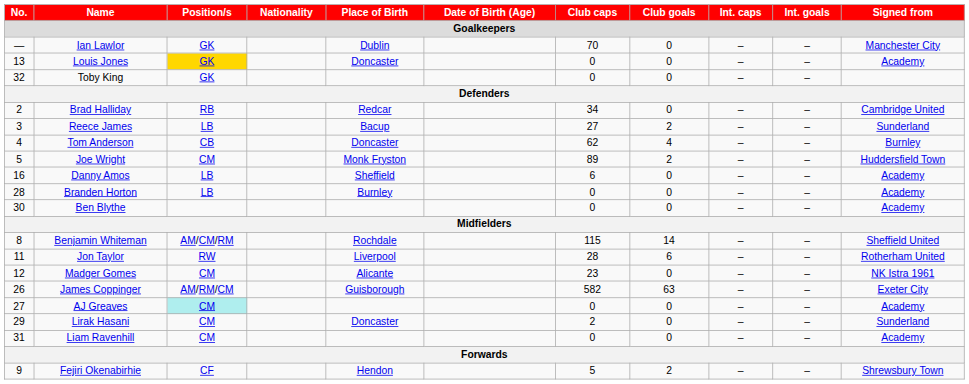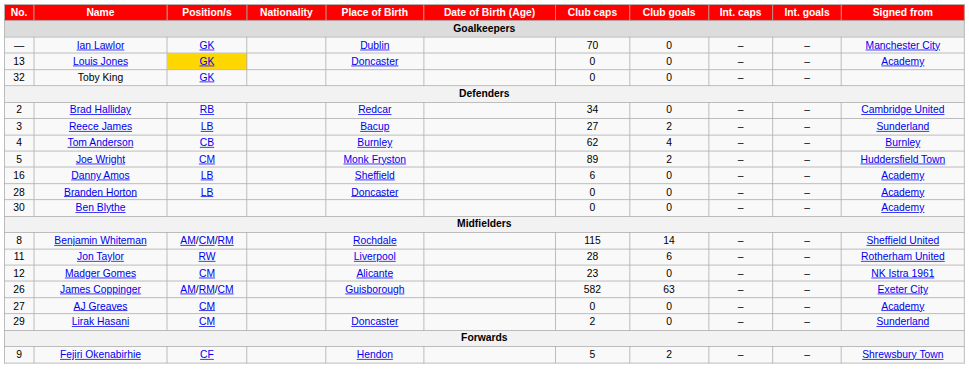Tom Anderson | Place of Birth: Doncaster -> Burnley
Branden Horton | Place of Birth: Burnley -> Doncaster
AJ Greaves | Position/s: paleturquoise background -> no background
- row: 31 | Liam Ravenhill | CM | 0 | 0 | – | – | Academy
